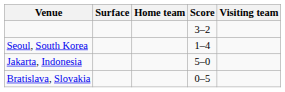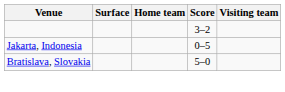- row: Seoul, South Korea | 1–4
Jakarta, Indonesia | Score: 5–0 -> 0–5
Bratislava, Slovakia | Score: 0–5 -> 5–0
